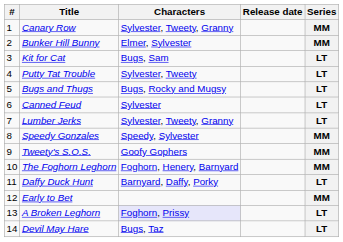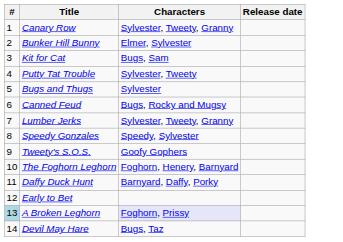- column: Series | MM | MM | LT | LT | LT | LT | LT | MM | MM | MM | LT | MM | LT | LT
Bugs and Thugs | Characters: Bugs, Rocky and Mugsy -> Sylvester
Canned Feud | Characters: Sylvester -> Bugs, Rocky and Mugsy
A Broken Leghorn | #: no background -> lightblue background
